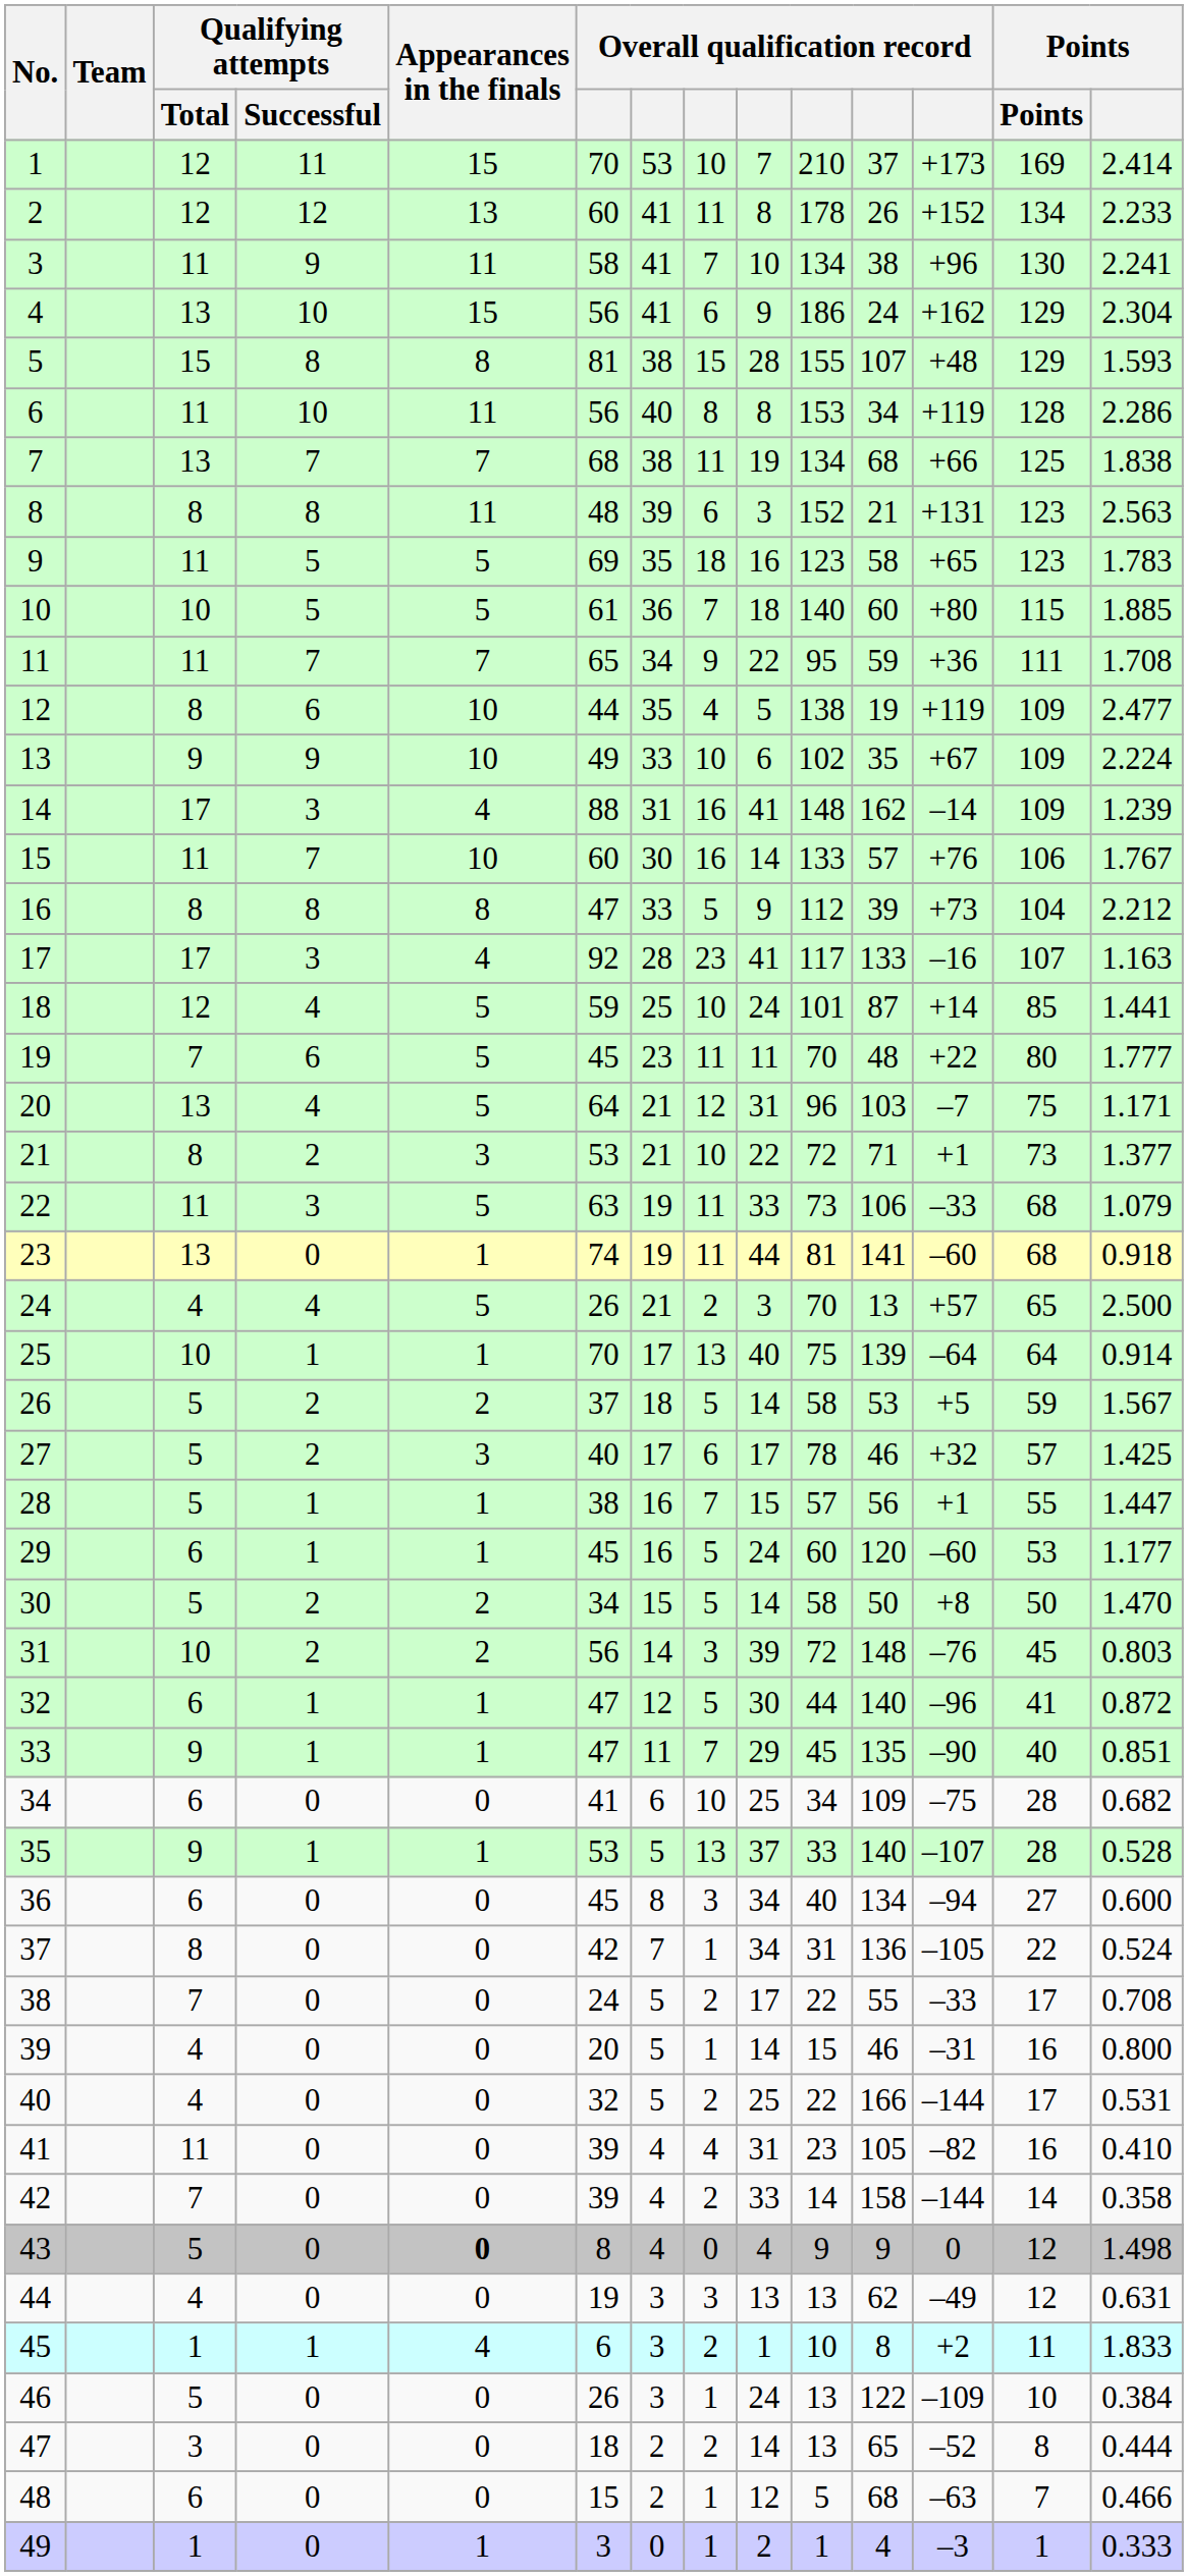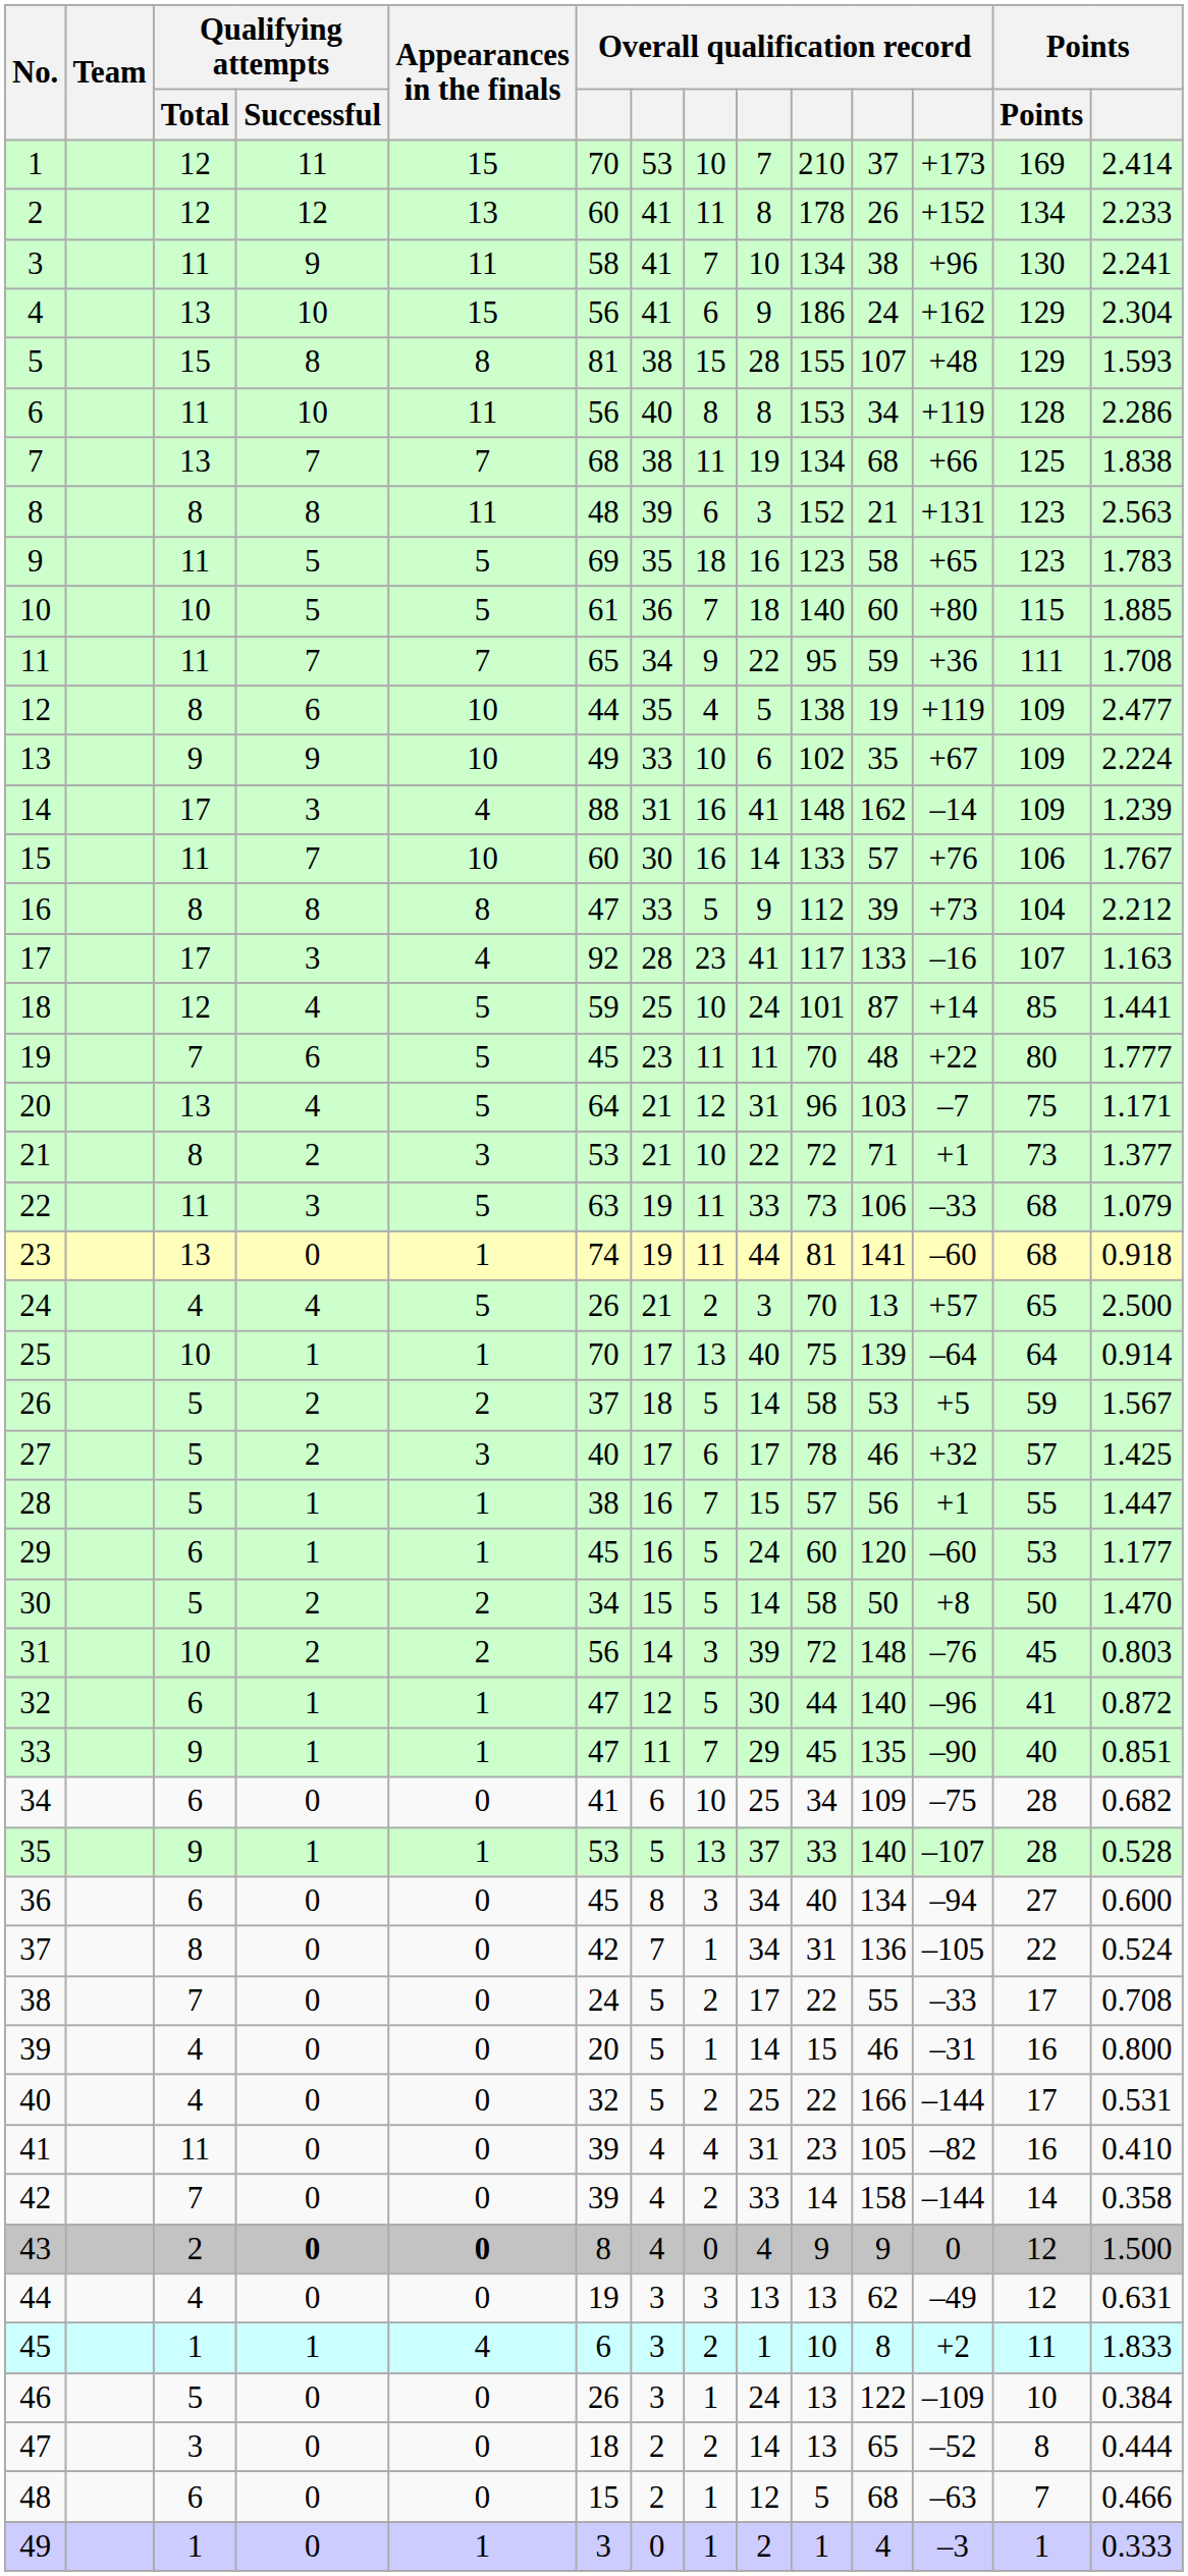43 | Qualifying attempts / Total: 5 -> 2
43 | Qualifying attempts / Successful: normal -> bold
43 | column 14: 1.498 -> 1.500
